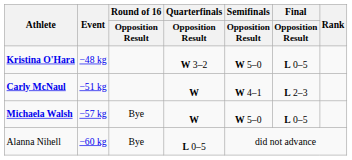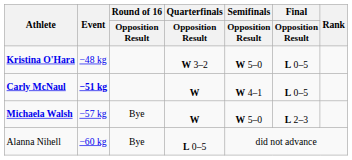Carly McNaul | Event: normal -> bold
Carly McNaul | Final / Opposition Result: L 2–3 -> L 0–5
Michaela Walsh | Final / Opposition Result: L 0–5 -> L 2–3
